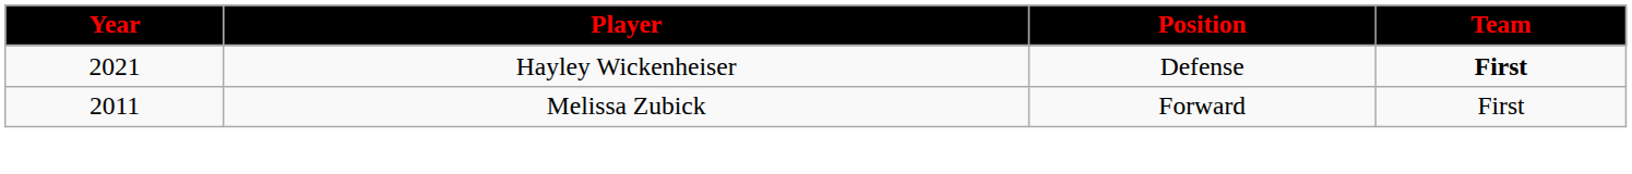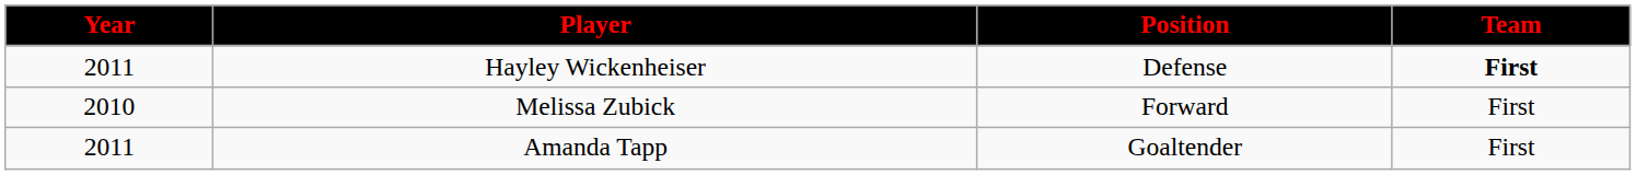Hayley Wickenheiser | Year: 2021 -> 2011
Melissa Zubick | Year: 2011 -> 2010
+ row: 2011 | Amanda Tapp | Goaltender | First
